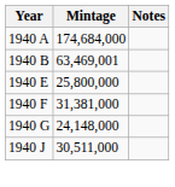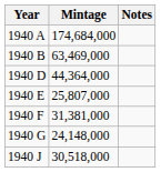1940 B | Mintage: 63,469,001 -> 63,469,000
+ row: 1940 D | 44,364,000
1940 E | Mintage: 25,800,000 -> 25,807,000
1940 J | Mintage: 30,511,000 -> 30,518,000
